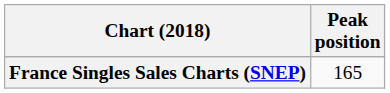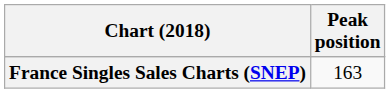France Singles Sales Charts (SNEP) | Peak position: 165 -> 163
